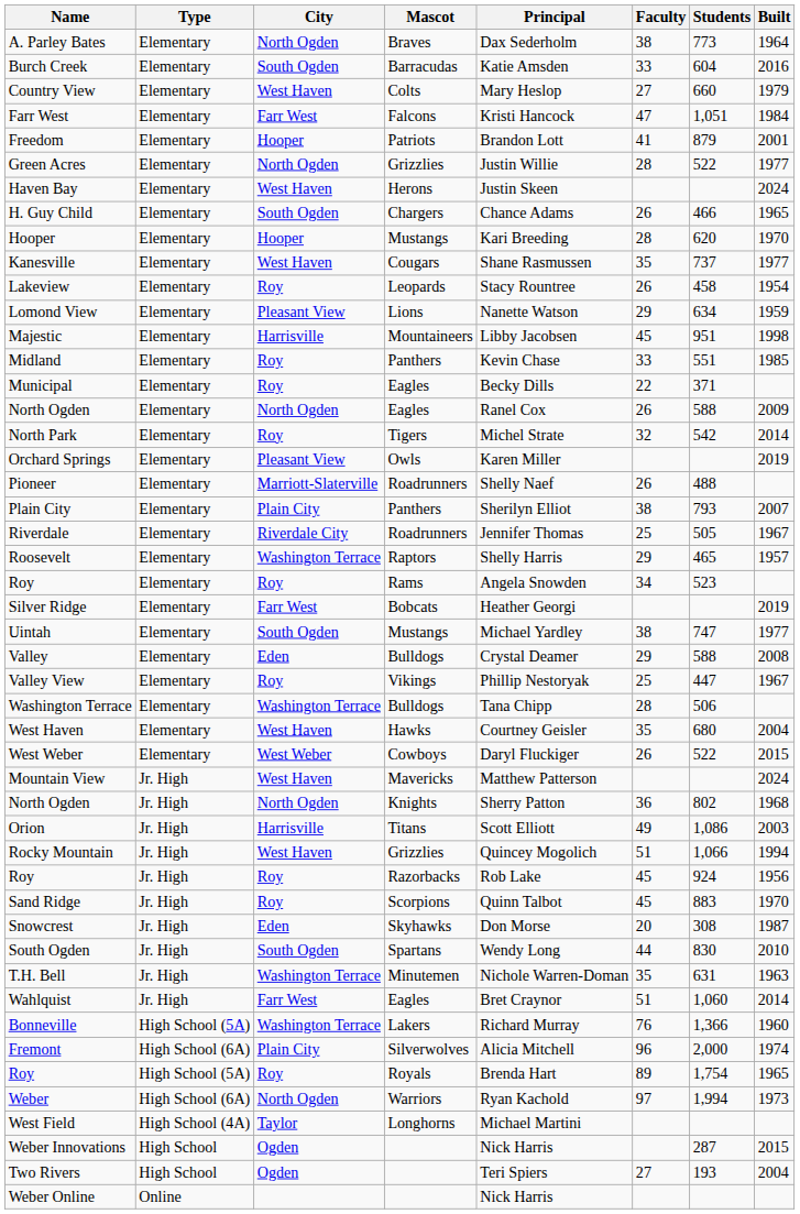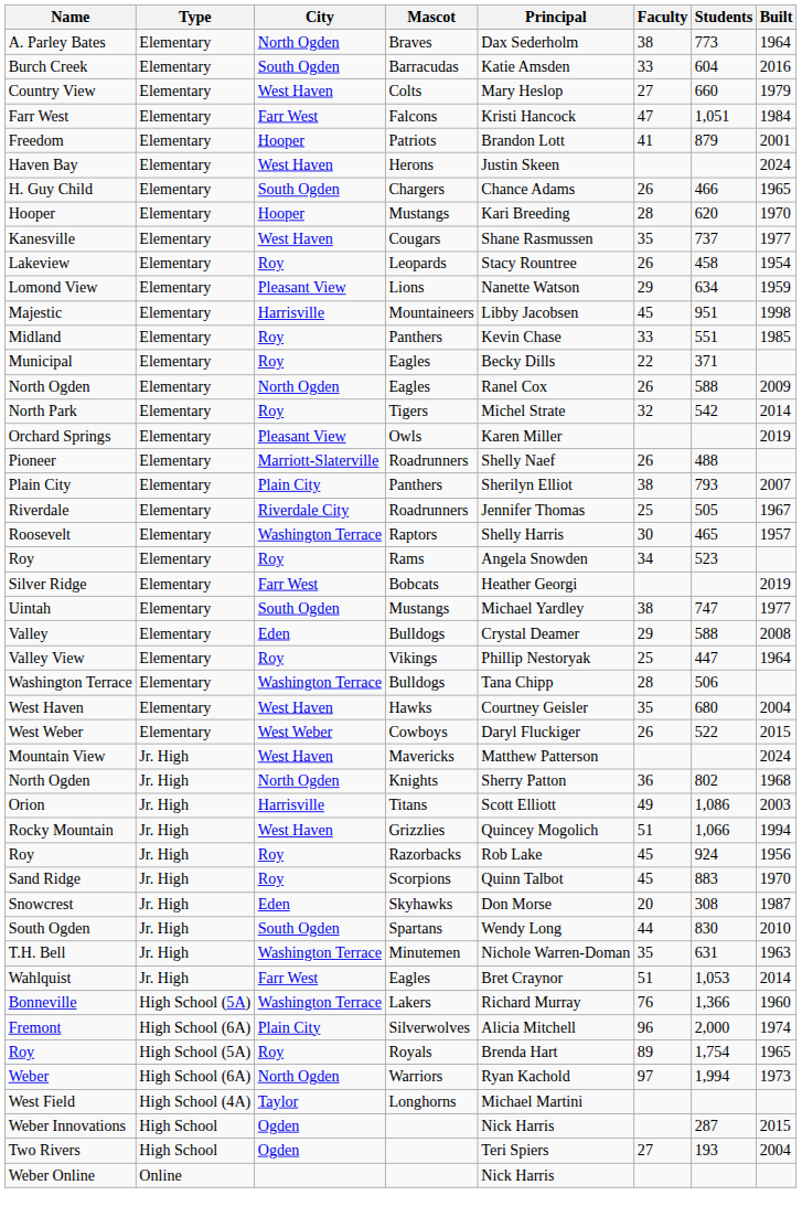- row: Green Acres | Elementary | North Ogden | Grizzlies | Justin Willie | 28 | 522 | 1977
Roosevelt | Faculty: 29 -> 30
Valley View | Built: 1967 -> 1964
Wahlquist | Students: 1,060 -> 1,053
